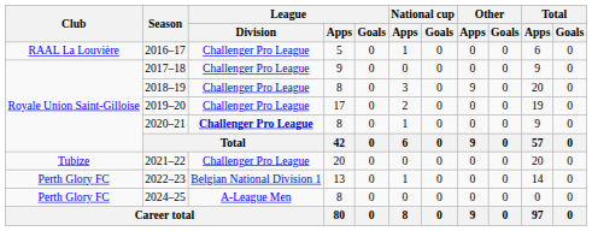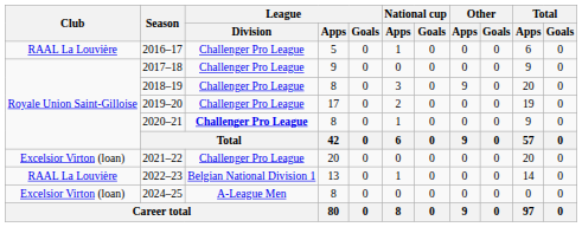2021–22 | Club: Tubize -> Excelsior Virton (loan)
2022–23 | Club: Perth Glory FC -> RAAL La Louvière
2024–25 | Club: Perth Glory FC -> Excelsior Virton (loan)
